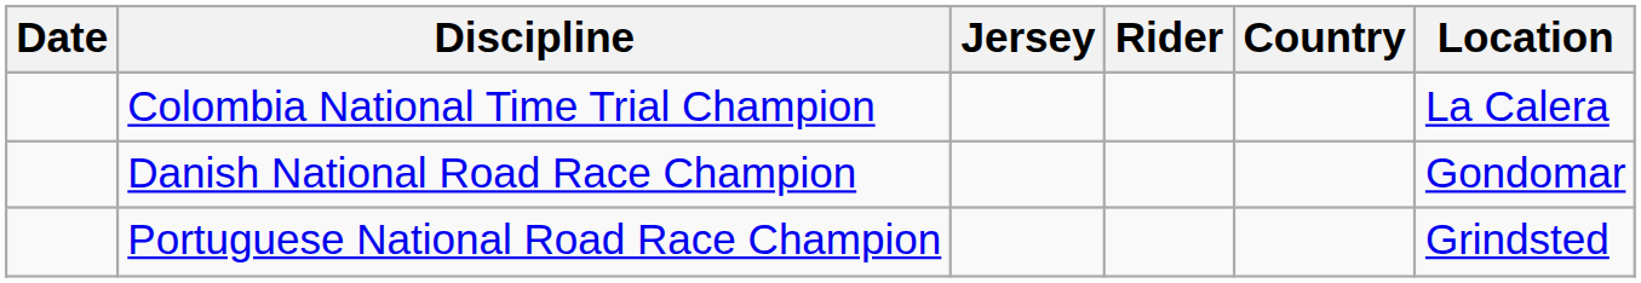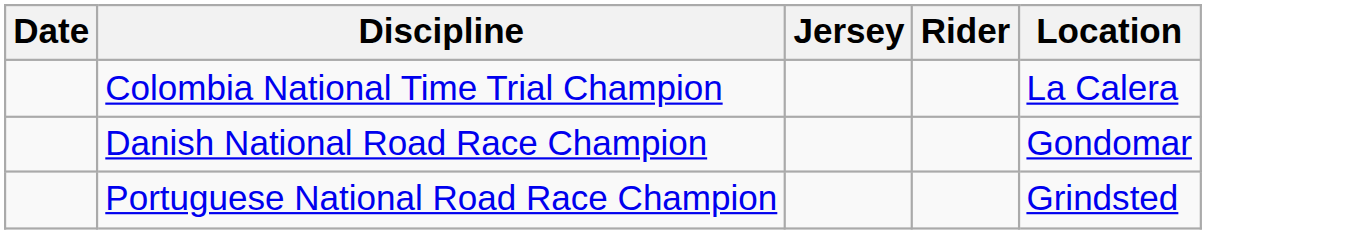- column: Country
